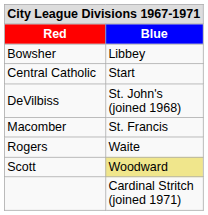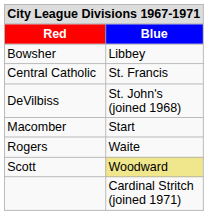Central Catholic | Blue: Start -> St. Francis
Macomber | Blue: St. Francis -> Start
